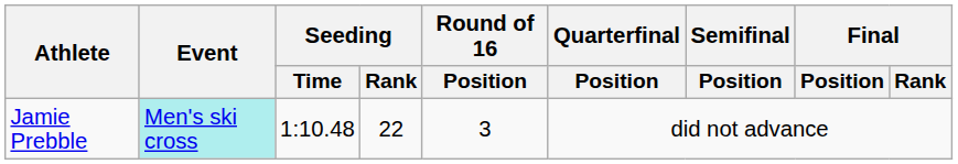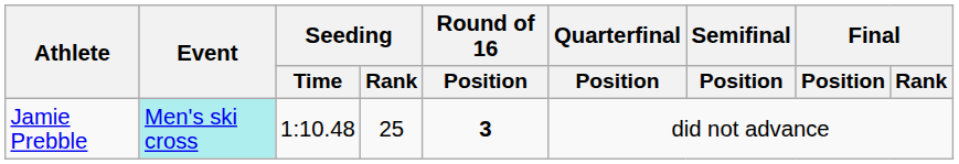Jamie Prebble | Seeding / Rank: 22 -> 25
Jamie Prebble | Round of 16 / Position: normal -> bold
